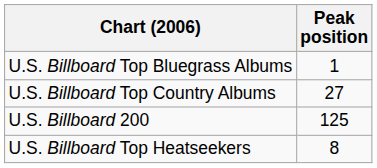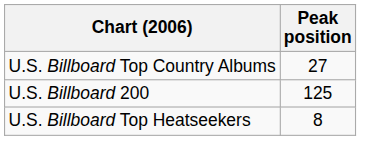- row: U.S. Billboard Top Bluegrass Albums | 1
